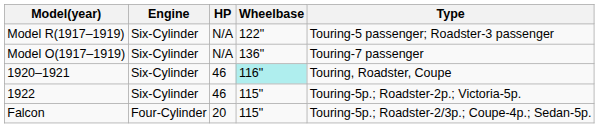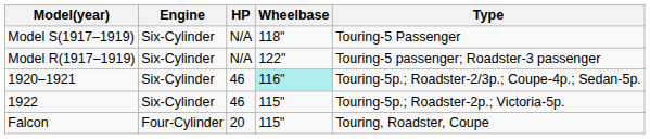+ row: Model S(1917–1919) | Six-Cylinder | N/A | 118" | Touring-5 Passenger
- row: Model O(1917–1919) | Six-Cylinder | N/A | 136" | Touring-7 passenger
1920–1921 | Type: Touring, Roadster, Coupe -> Touring-5p.; Roadster-2/3p.; Coupe-4p.; Sedan-5p.
Falcon | Type: Touring-5p.; Roadster-2/3p.; Coupe-4p.; Sedan-5p. -> Touring, Roadster, Coupe
